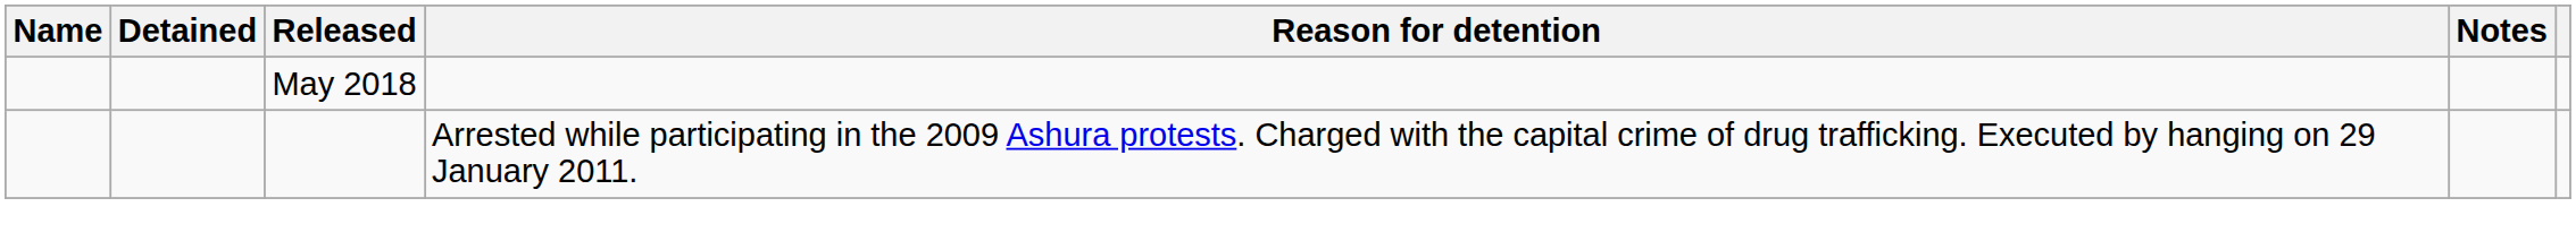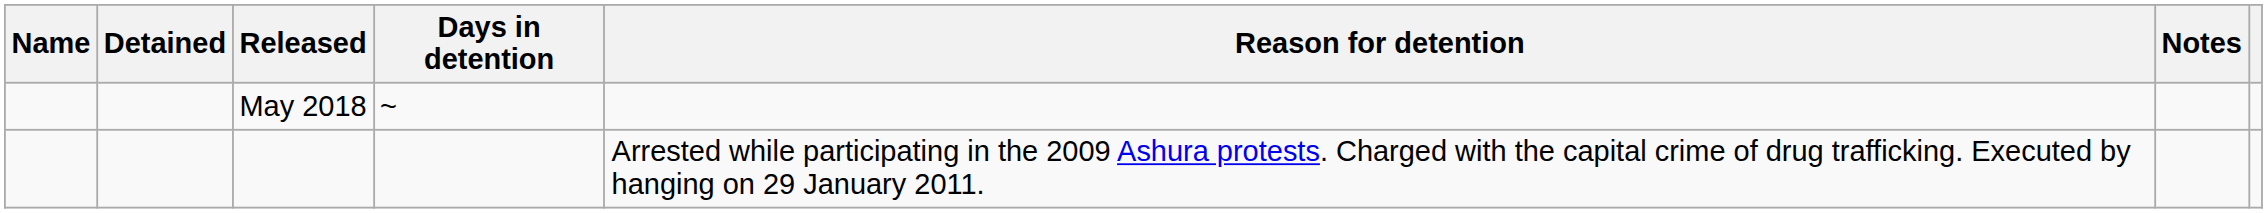+ column: Days in detention | ~
